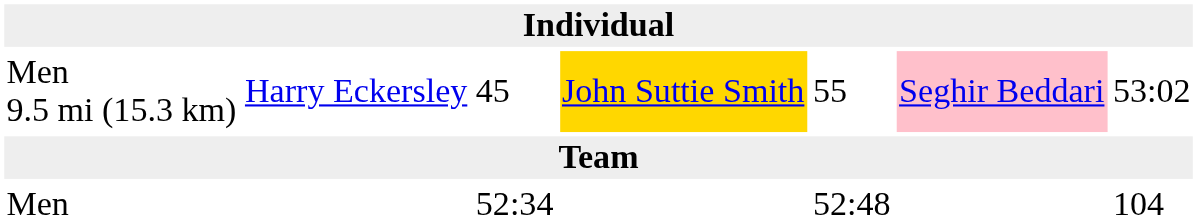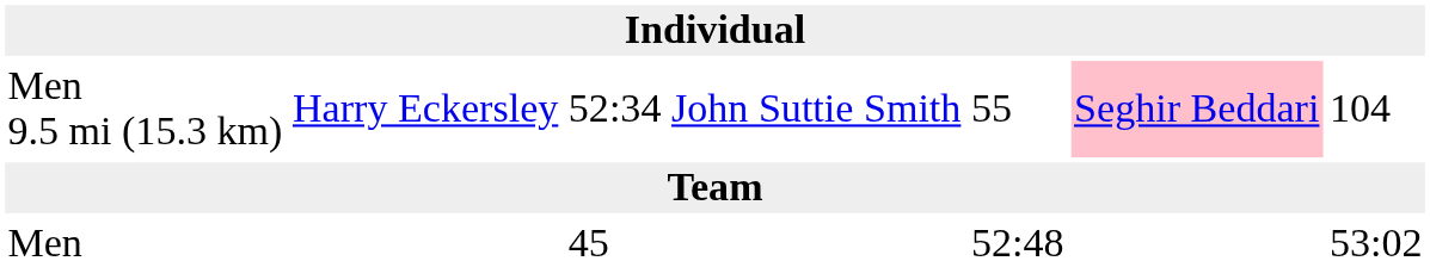Men 9.5 mi (15.3 km) | column 3: 45 -> 52:34
Men 9.5 mi (15.3 km) | column 4: gold background -> no background
Men 9.5 mi (15.3 km) | column 7: 53:02 -> 104
Men | column 3: 52:34 -> 45
Men | column 7: 104 -> 53:02
